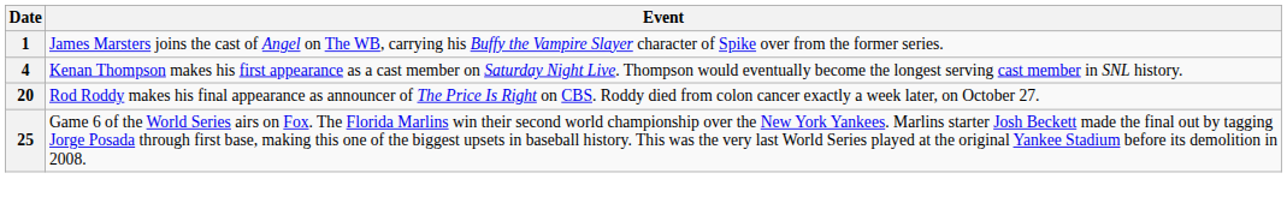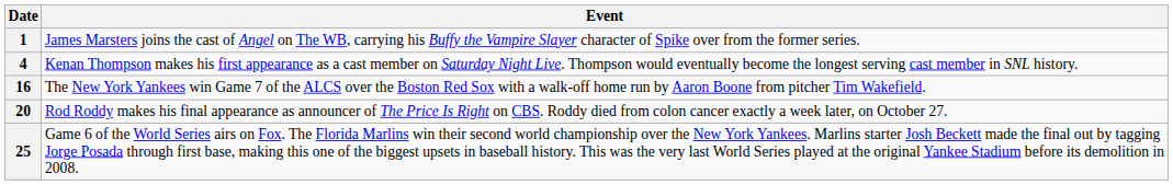+ row: 16 | The New York Yankees win Game 7 of the ALCS over the Boston Red Sox with a walk-off home run by Aaron Boone from pitcher Tim Wakefield.
